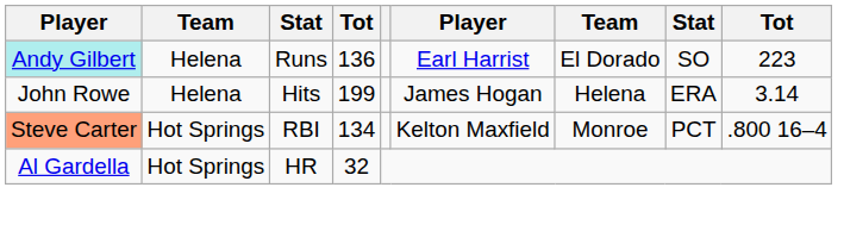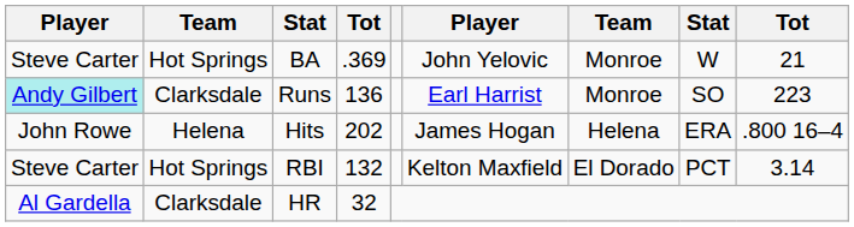+ row: Steve Carter | Hot Springs | BA | .369 | John Yelovic | Monroe | W | 21
Runs | column 2: Helena -> Clarksdale
Runs | column 7: El Dorado -> Monroe
Hits | column 4: 199 -> 202
Hits | column 9: 3.14 -> .800 16–4
RBI | column 1: lightsalmon background -> no background
RBI | column 4: 134 -> 132
RBI | column 7: Monroe -> El Dorado
RBI | column 9: .800 16–4 -> 3.14
HR | column 2: Hot Springs -> Clarksdale
